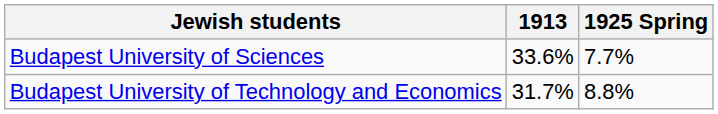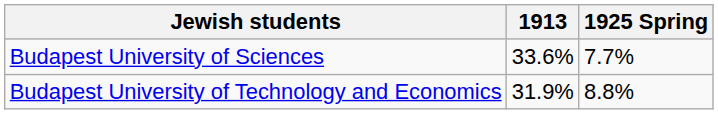Budapest University of Technology and Economics | 1913: 31.7% -> 31.9%
